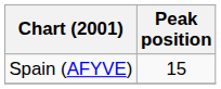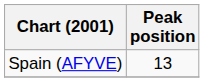Spain (AFYVE) | Peak position: 15 -> 13
